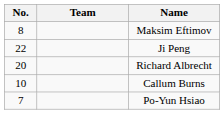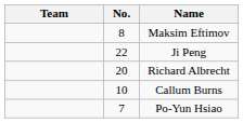columns swapped: Team <-> No.
